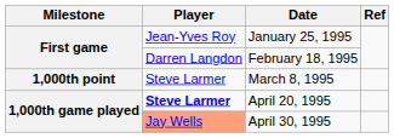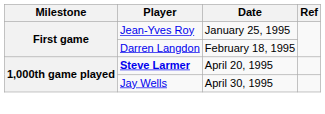- row: 1,000th point | Steve Larmer | March 8, 1995
April 30, 1995 | Player: lightsalmon background -> no background
